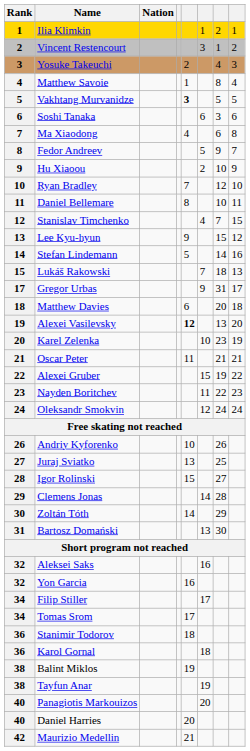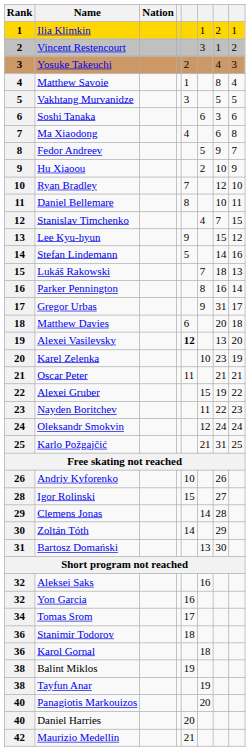Vakhtang Murvanidze | column 5: bold -> normal
+ row: 16 | Parker Pennington | 8 | 16 | 14
+ row: 25 | Karlo Požgajčić | 21 | 31 | 25
- row: 27 | Juraj Sviatko | 13 | 25
- row: 34 | Filip Stiller | 17
